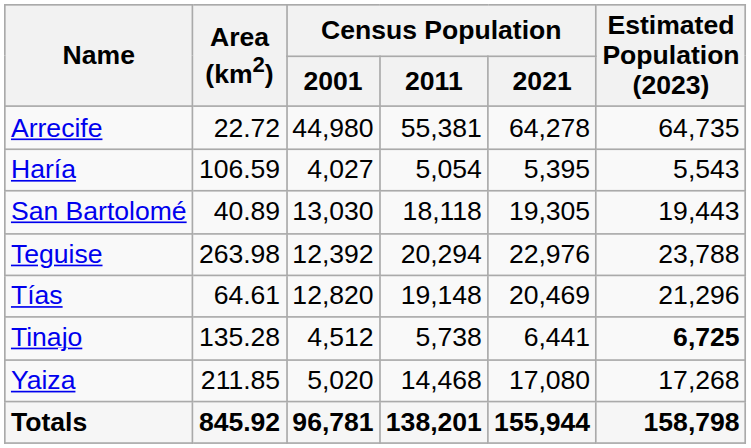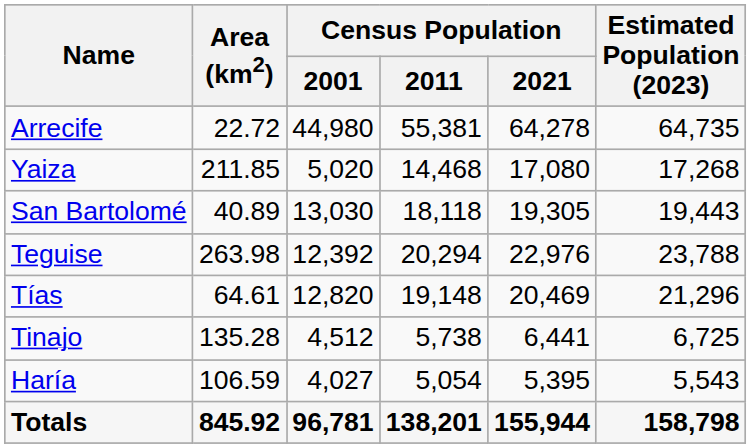rows swapped: Haría <-> Yaiza
Tinajo | Estimated Population (2023): bold -> normal
